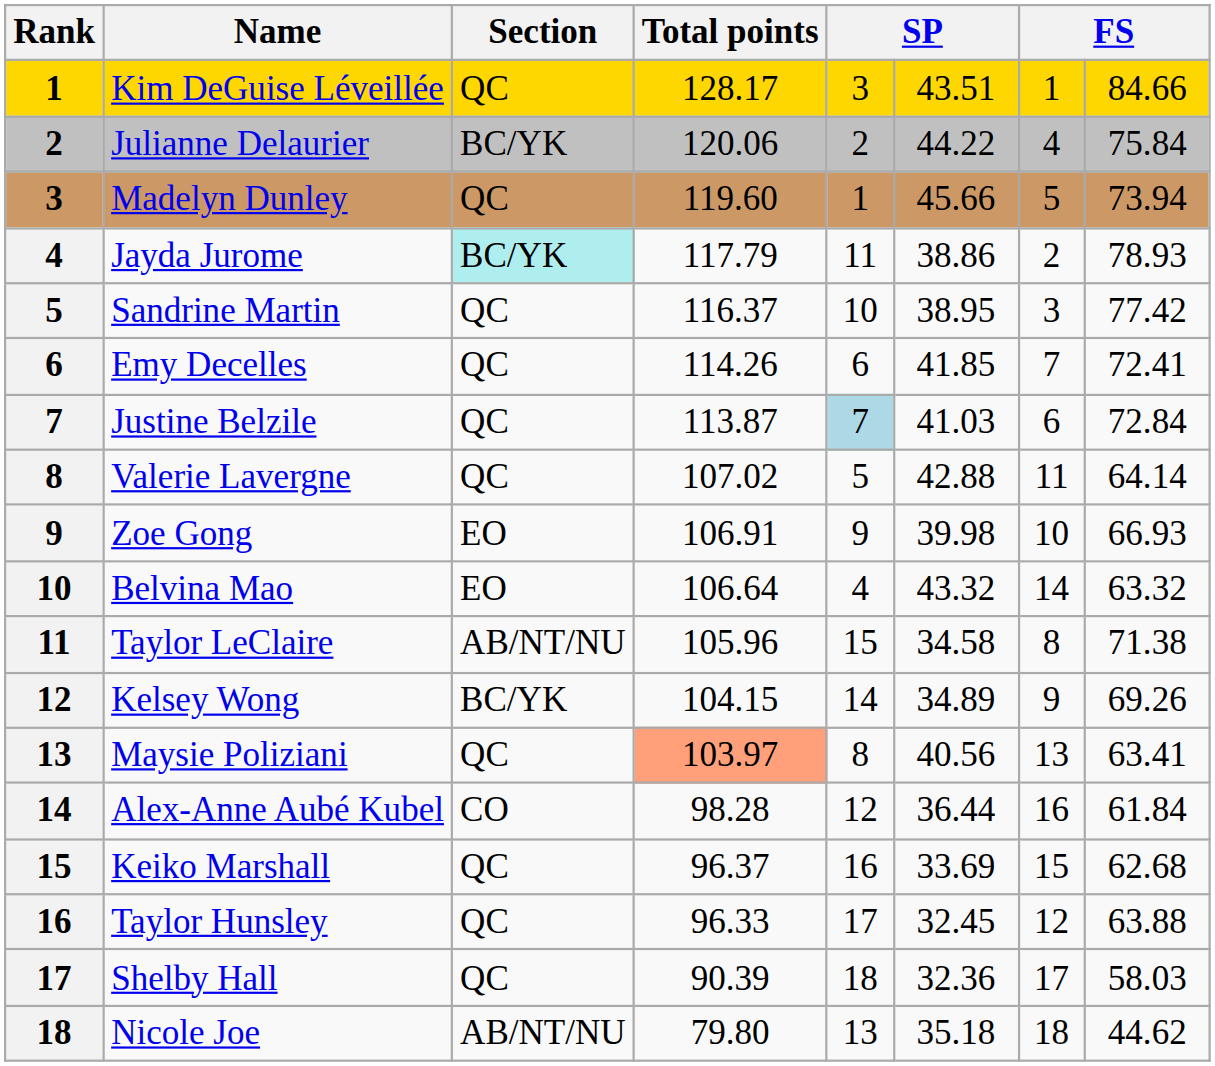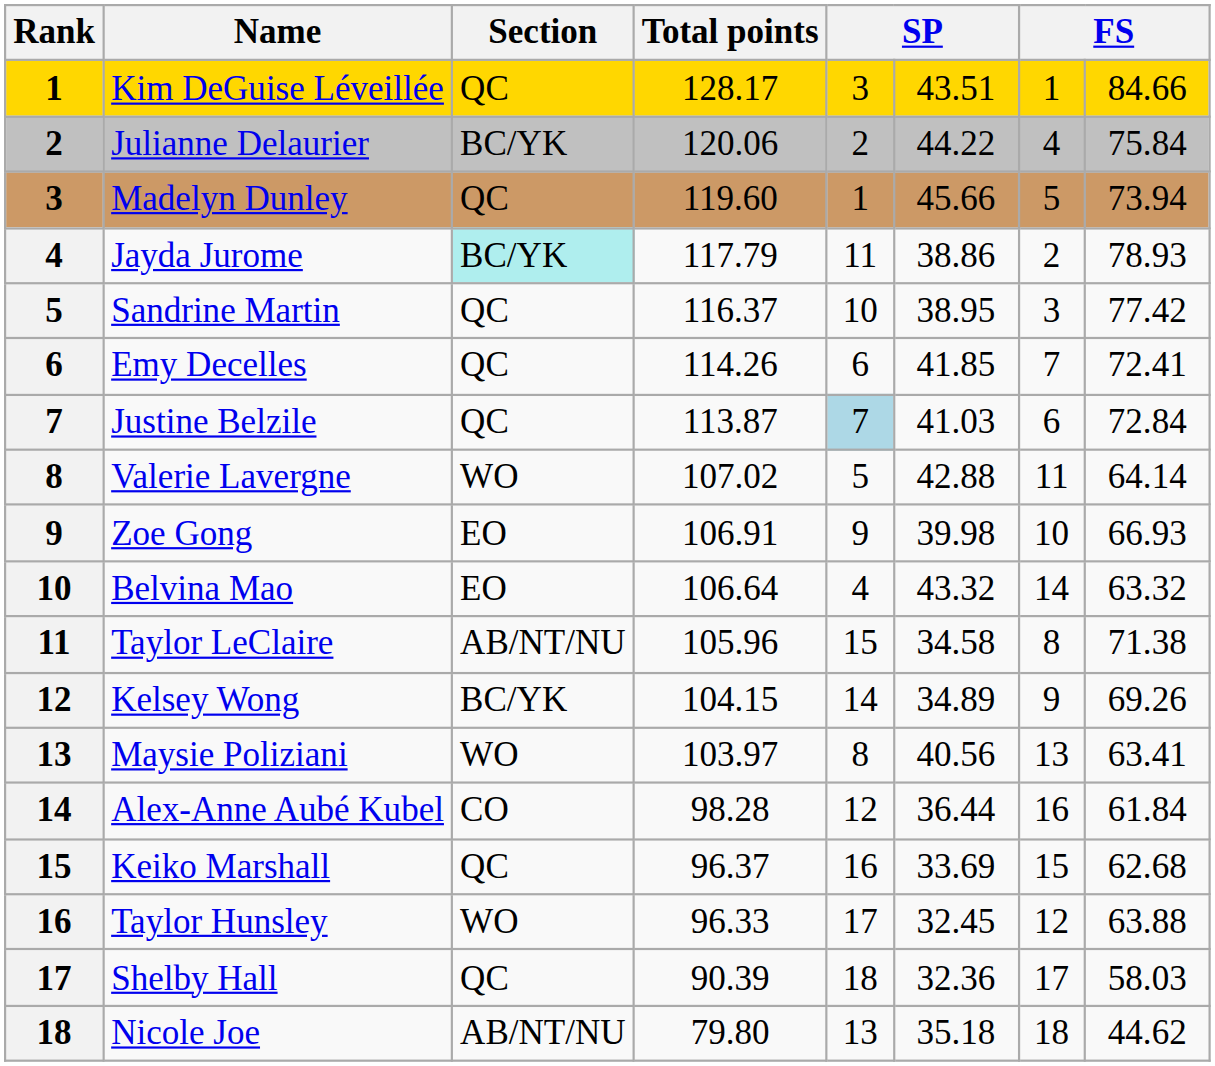Valerie Lavergne | Section: QC -> WO
Maysie Poliziani | Section: QC -> WO
Maysie Poliziani | Total points: lightsalmon background -> no background
Taylor Hunsley | Section: QC -> WO
